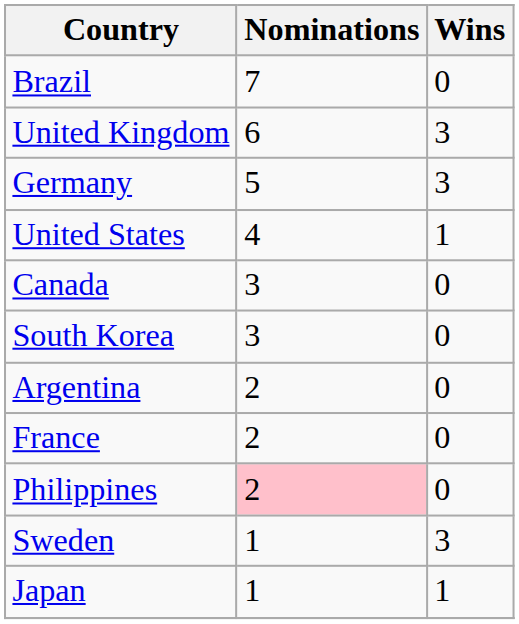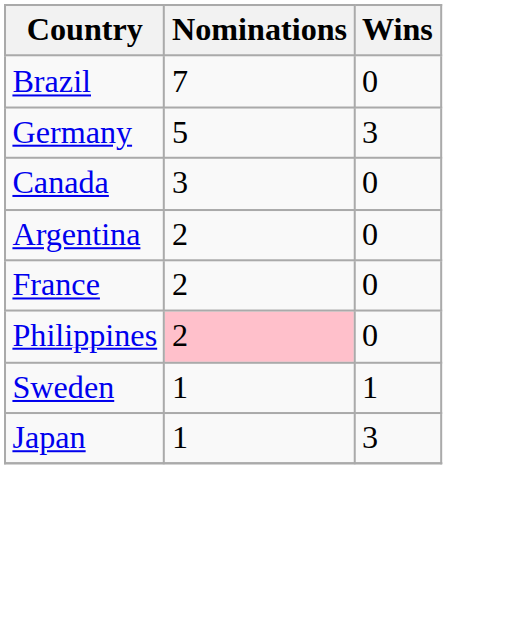- row: United Kingdom | 6 | 3
- row: United States | 4 | 1
- row: South Korea | 3 | 0
Sweden | Wins: 3 -> 1
Japan | Wins: 1 -> 3
